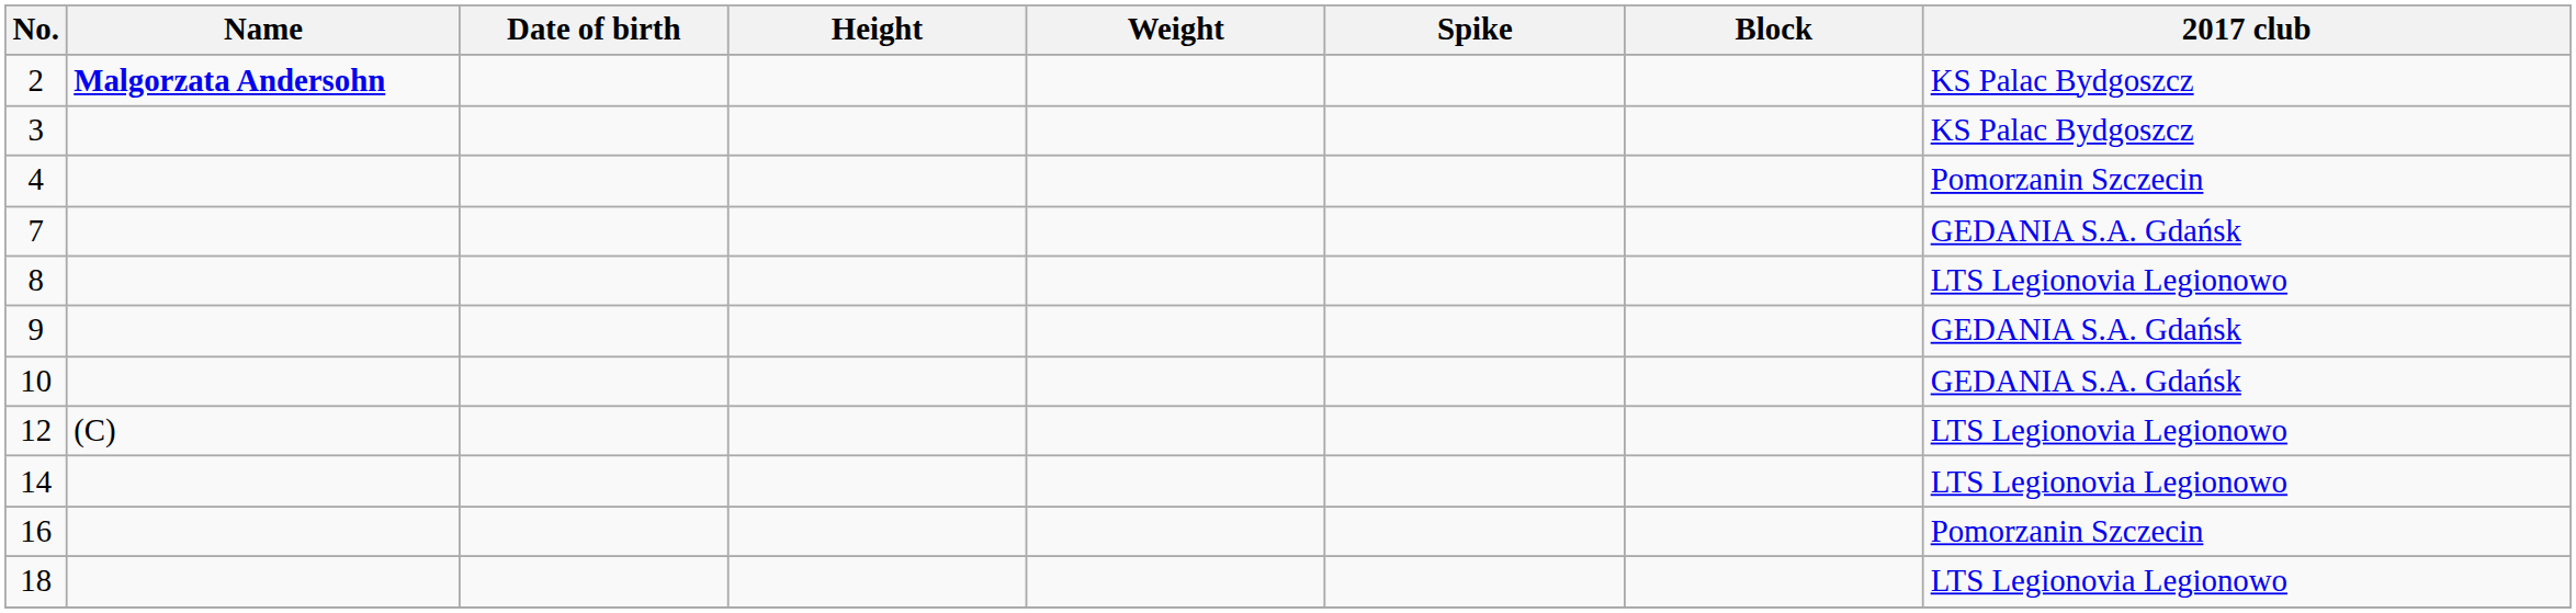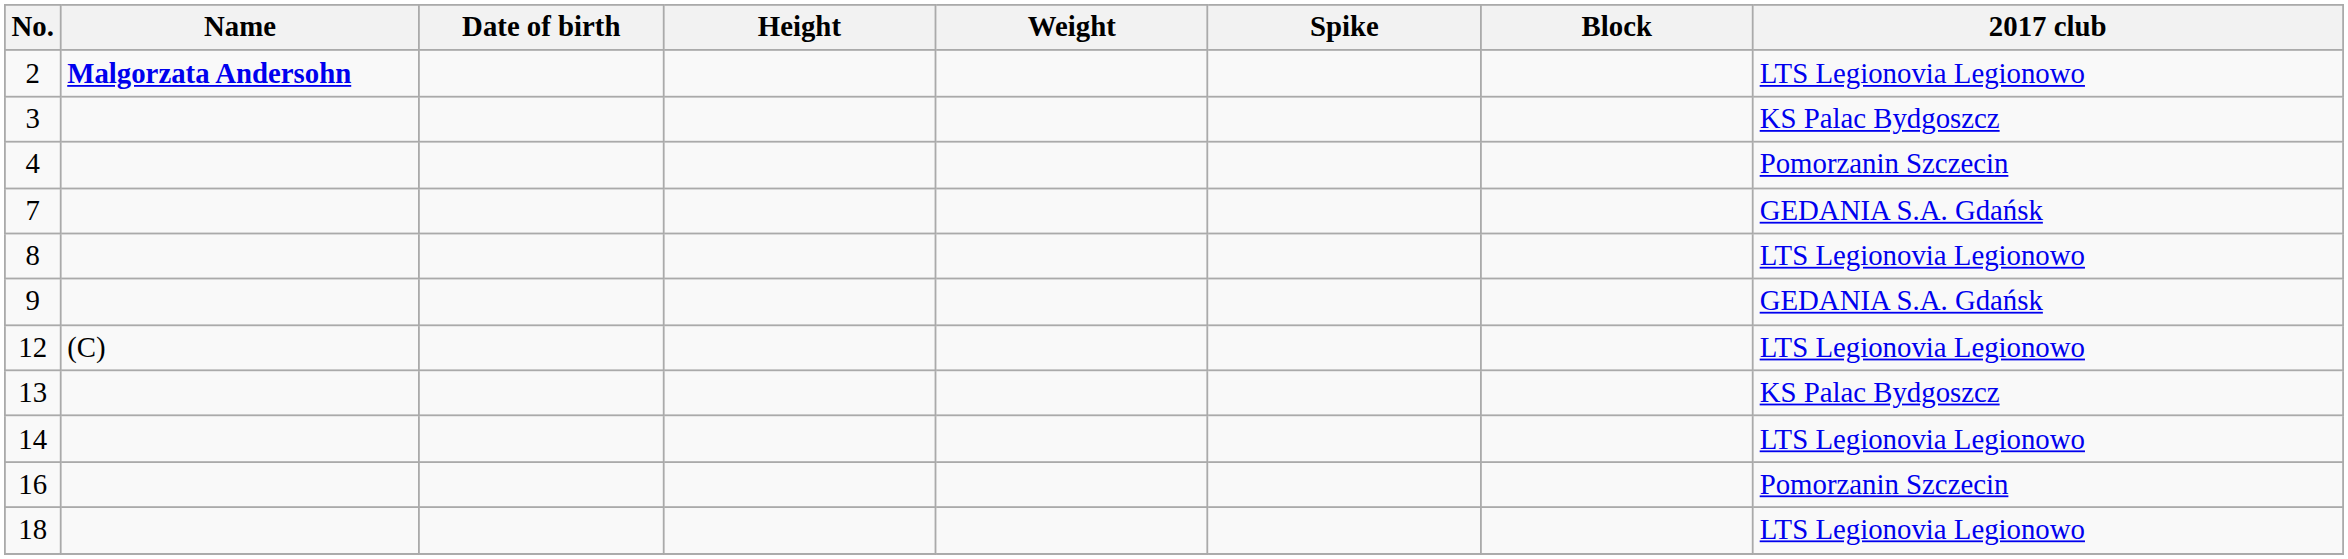2 | 2017 club: KS Palac Bydgoszcz -> LTS Legionovia Legionowo
- row: 10 | GEDANIA S.A. Gdańsk
+ row: 13 | KS Palac Bydgoszcz
